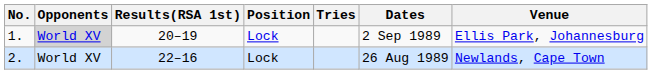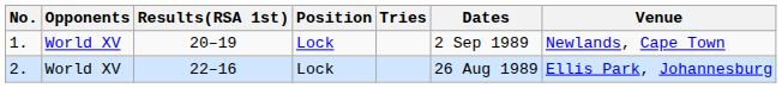1. | Opponents: lightgrey background -> no background
1. | Venue: Ellis Park, Johannesburg -> Newlands, Cape Town
2. | Venue: Newlands, Cape Town -> Ellis Park, Johannesburg
